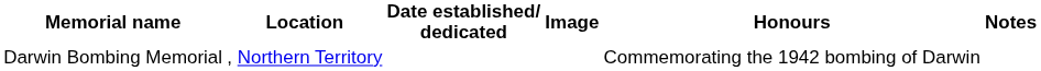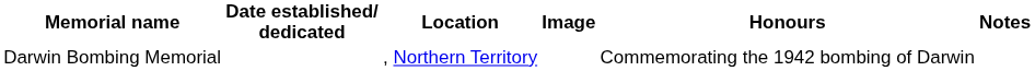columns swapped: Location <-> Date established/ dedicated
